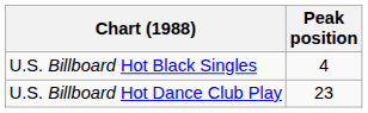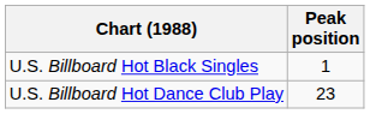U.S. Billboard Hot Black Singles | Peak position: 4 -> 1
